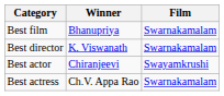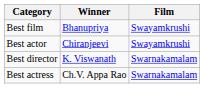Best film | Film: Swarnakamalam -> Swayamkrushi
rows swapped: Best director <-> Best actor
